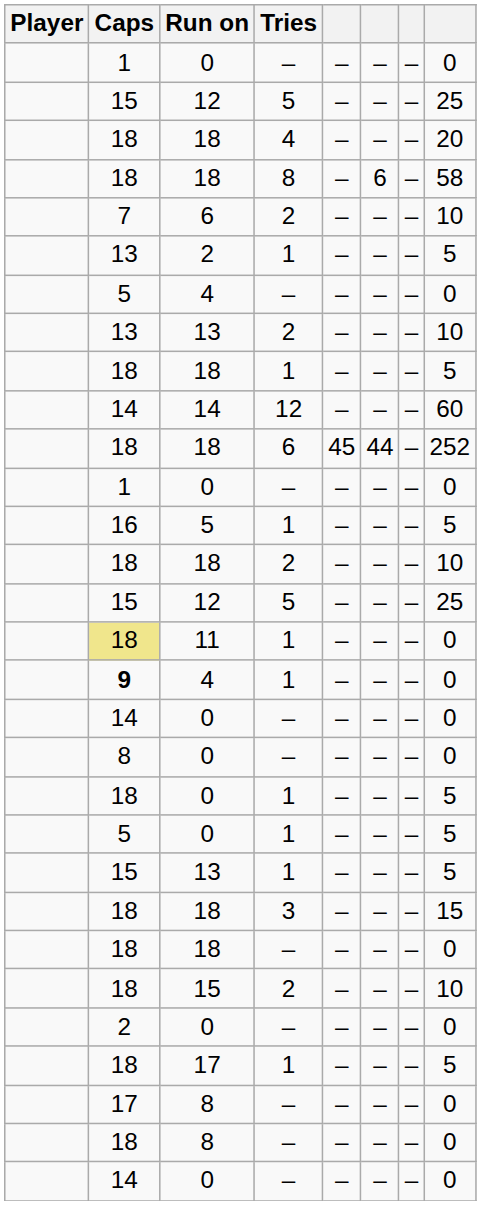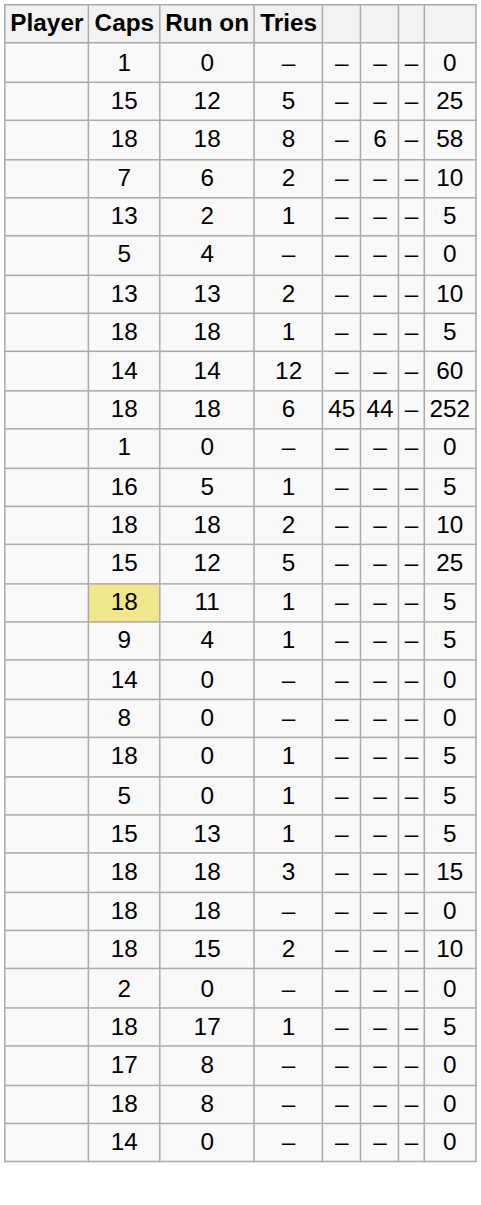- row: 18 | 18 | 4 | – | – | – | 20
11 | column 8: 0 -> 5
4 / 1 | Caps: bold -> normal
4 / 1 | column 8: 0 -> 5
